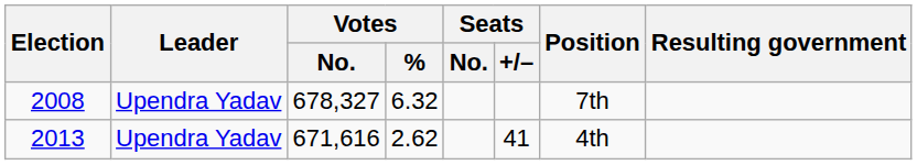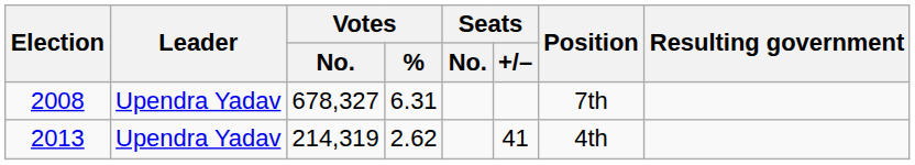2008 | Votes / %: 6.32 -> 6.31
2013 | Votes / No.: 671,616 -> 214,319
